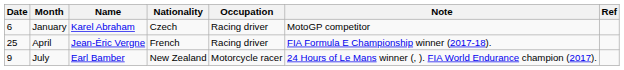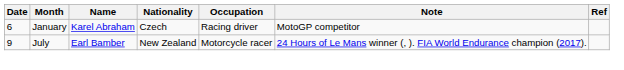- row: 25 | April | Jean-Éric Vergne | French | Racing driver | FIA Formula E Championship winner (2017-18).
